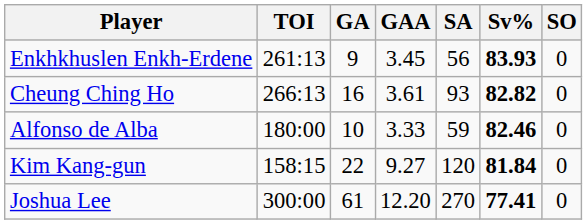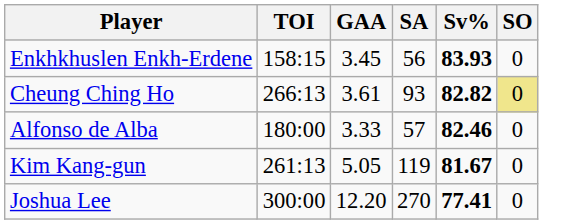- column: GA | 9 | 16 | 10 | 22 | 61
Enkhkhuslen Enkh-Erdene | TOI: 261:13 -> 158:15
Cheung Ching Ho | SO: no background -> khaki background
Alfonso de Alba | SA: 59 -> 57
Kim Kang-gun | TOI: 158:15 -> 261:13
Kim Kang-gun | GAA: 9.27 -> 5.05
Kim Kang-gun | SA: 120 -> 119
Kim Kang-gun | Sv%: 81.84 -> 81.67
